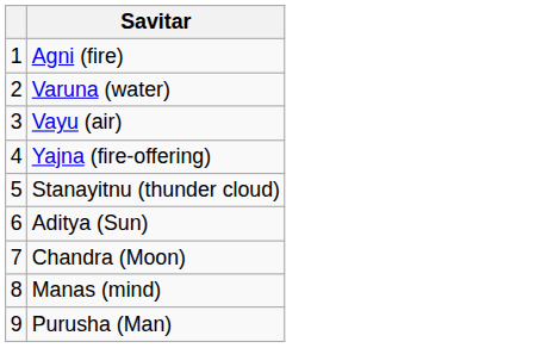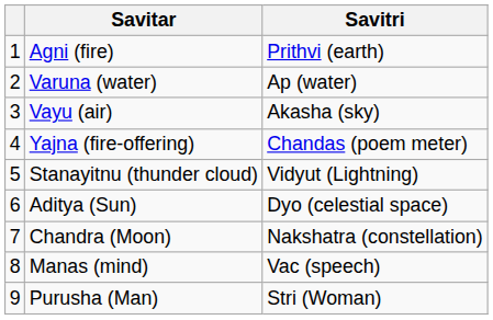+ column: Savitri | Prithvi (earth) | Ap (water) | Akasha (sky) | Chandas (poem meter) | Vidyut (Lightning) | Dyo (celestial space) | Nakshatra (constellation) | Vac (speech) | Stri (Woman)
